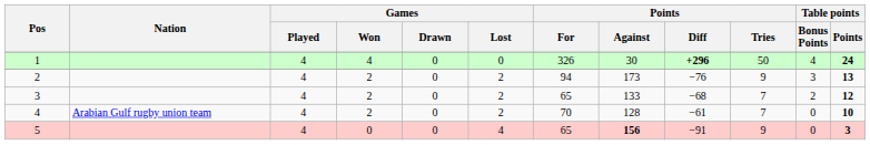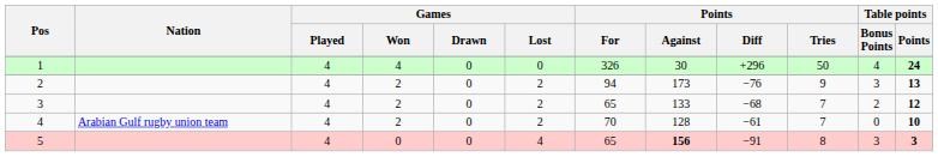1 | Points / Diff: bold -> normal
5 | Points / Tries: 9 -> 8
5 | Table points / Bonus Points: 0 -> 3
